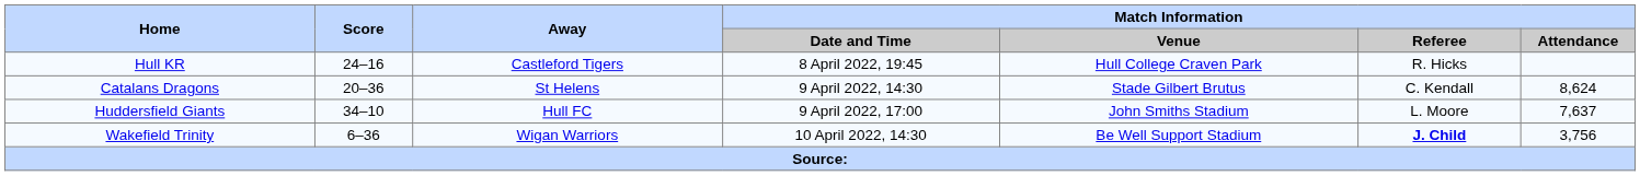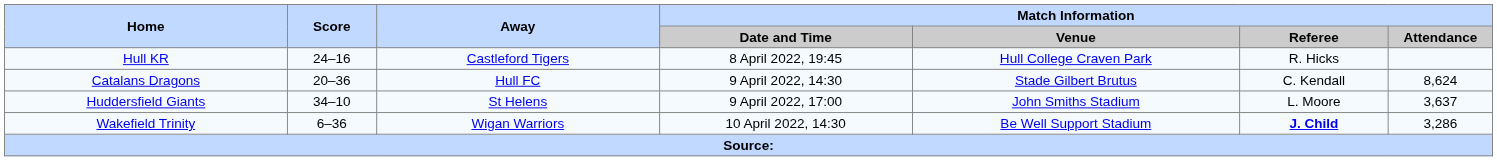Catalans Dragons | Away: St Helens -> Hull FC
Huddersfield Giants | Away: Hull FC -> St Helens
Huddersfield Giants | Match Information / Attendance: 7,637 -> 3,637
Wakefield Trinity | Match Information / Attendance: 3,756 -> 3,286
